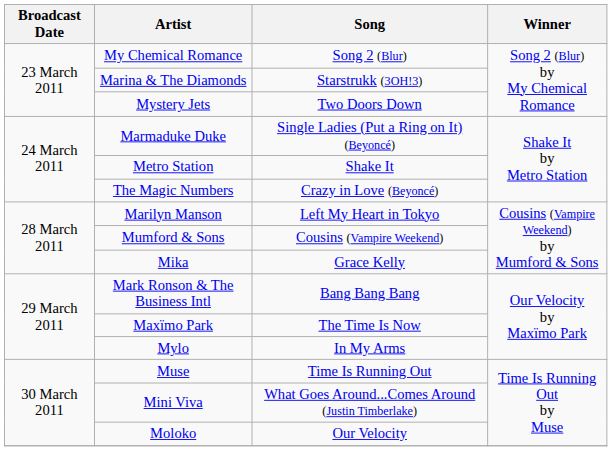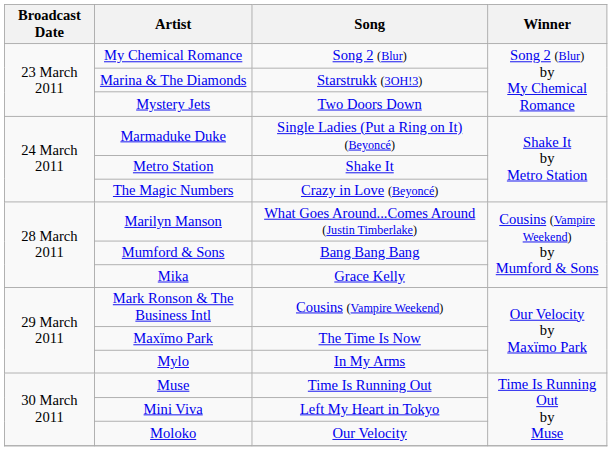Marilyn Manson | Song: Left My Heart in Tokyo -> What Goes Around...Comes Around (Justin Timberlake)
Mumford & Sons | Song: Cousins (Vampire Weekend) -> Bang Bang Bang
Mark Ronson & The Business Intl | Song: Bang Bang Bang -> Cousins (Vampire Weekend)
Mini Viva | Song: What Goes Around...Comes Around (Justin Timberlake) -> Left My Heart in Tokyo
